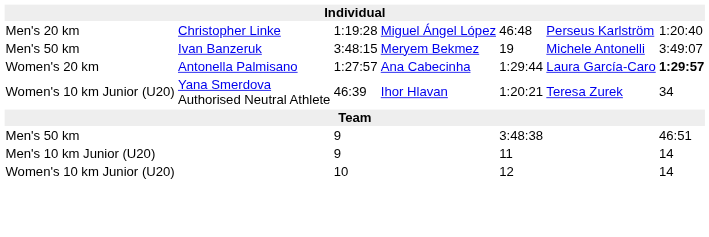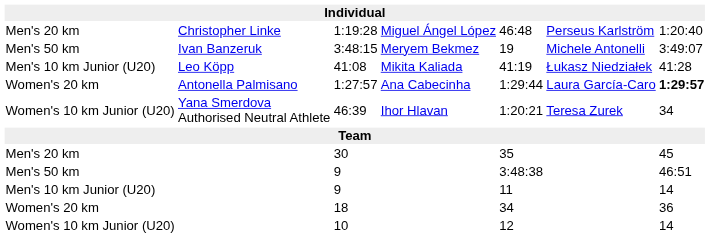+ row: Men's 10 km Junior (U20) | Leo Köpp | 41:08 | Mikita Kaliada | 41:19 | Łukasz Niedziałek | 41:28
+ row: Men's 20 km | 30 | 35 | 45
+ row: Women's 20 km | 18 | 34 | 36
